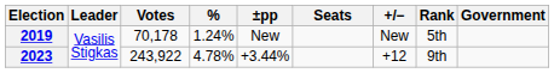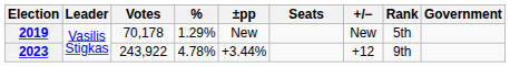2019 | %: 1.24% -> 1.29%
